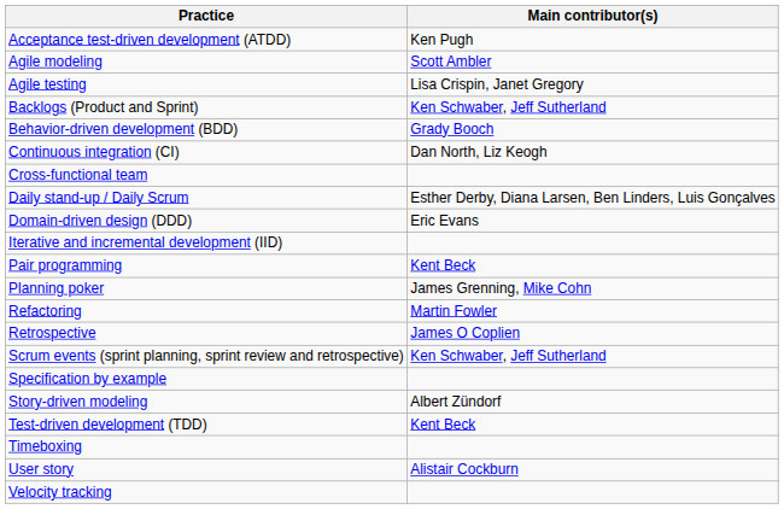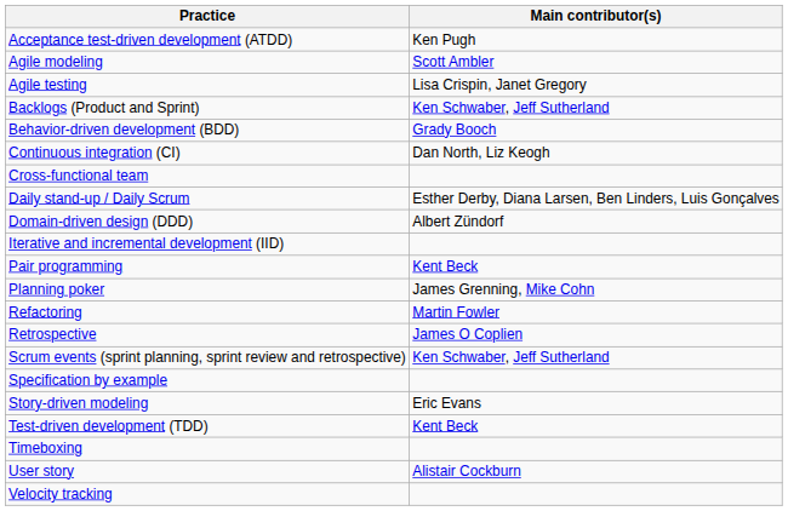Domain-driven design (DDD) | Main contributor(s): Eric Evans -> Albert Zündorf
Story-driven modeling | Main contributor(s): Albert Zündorf -> Eric Evans
